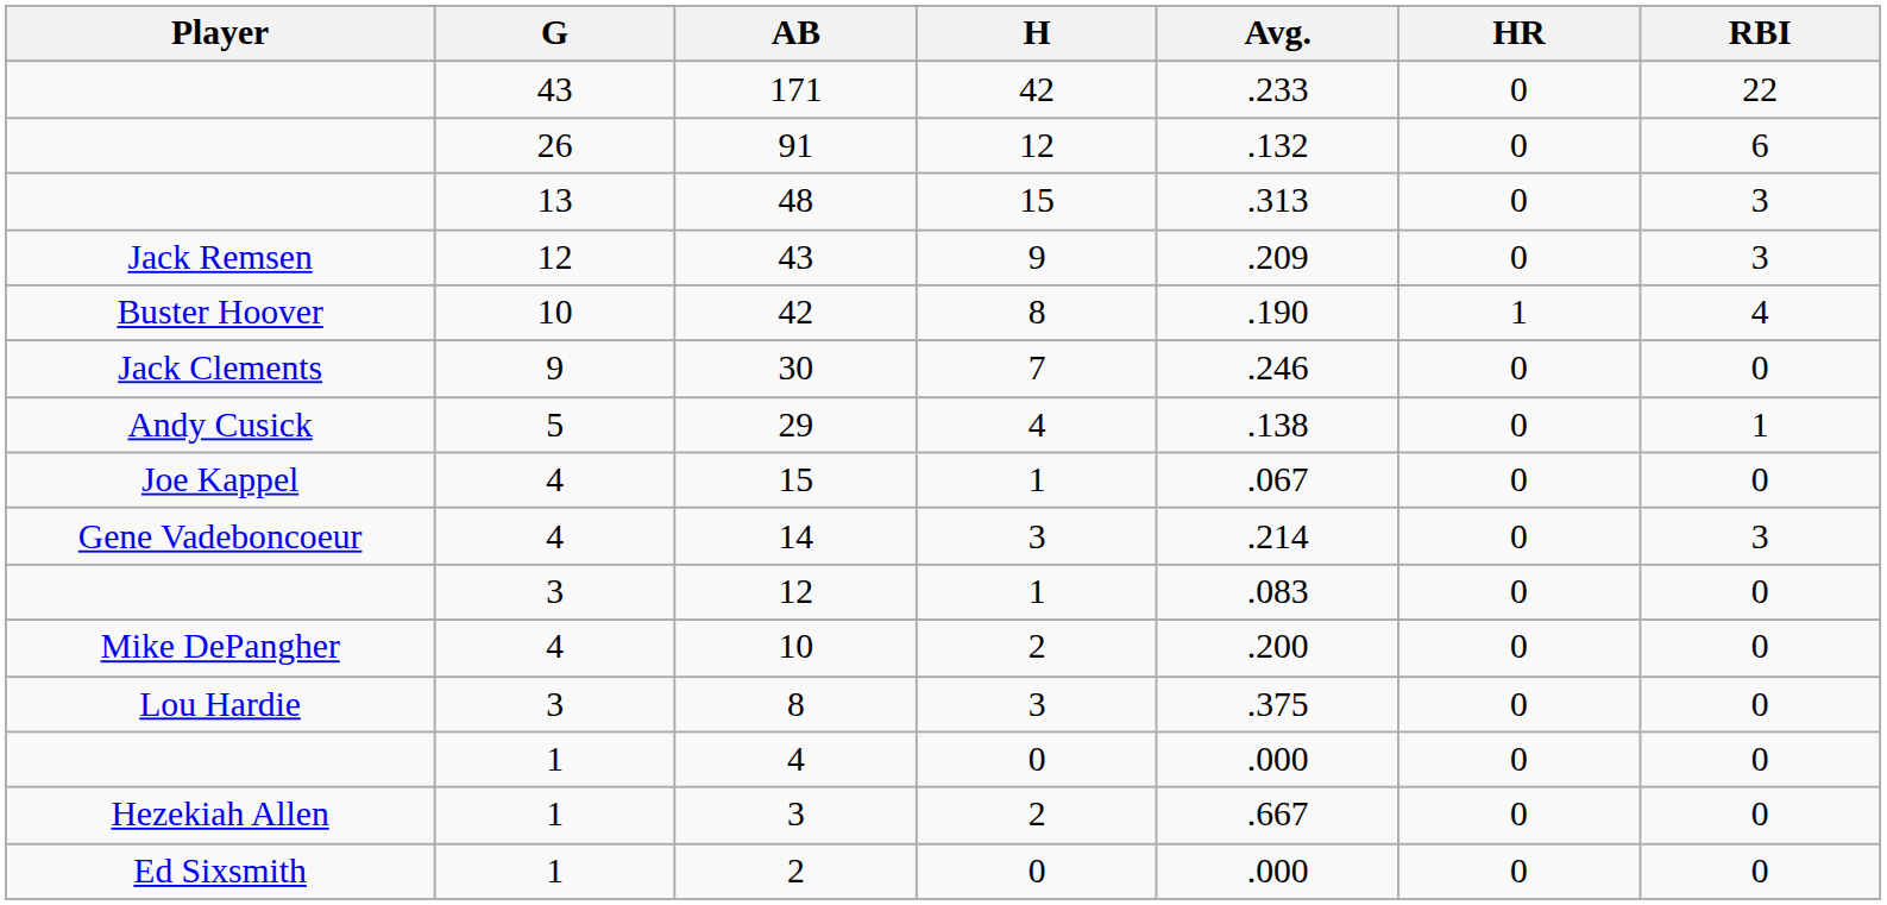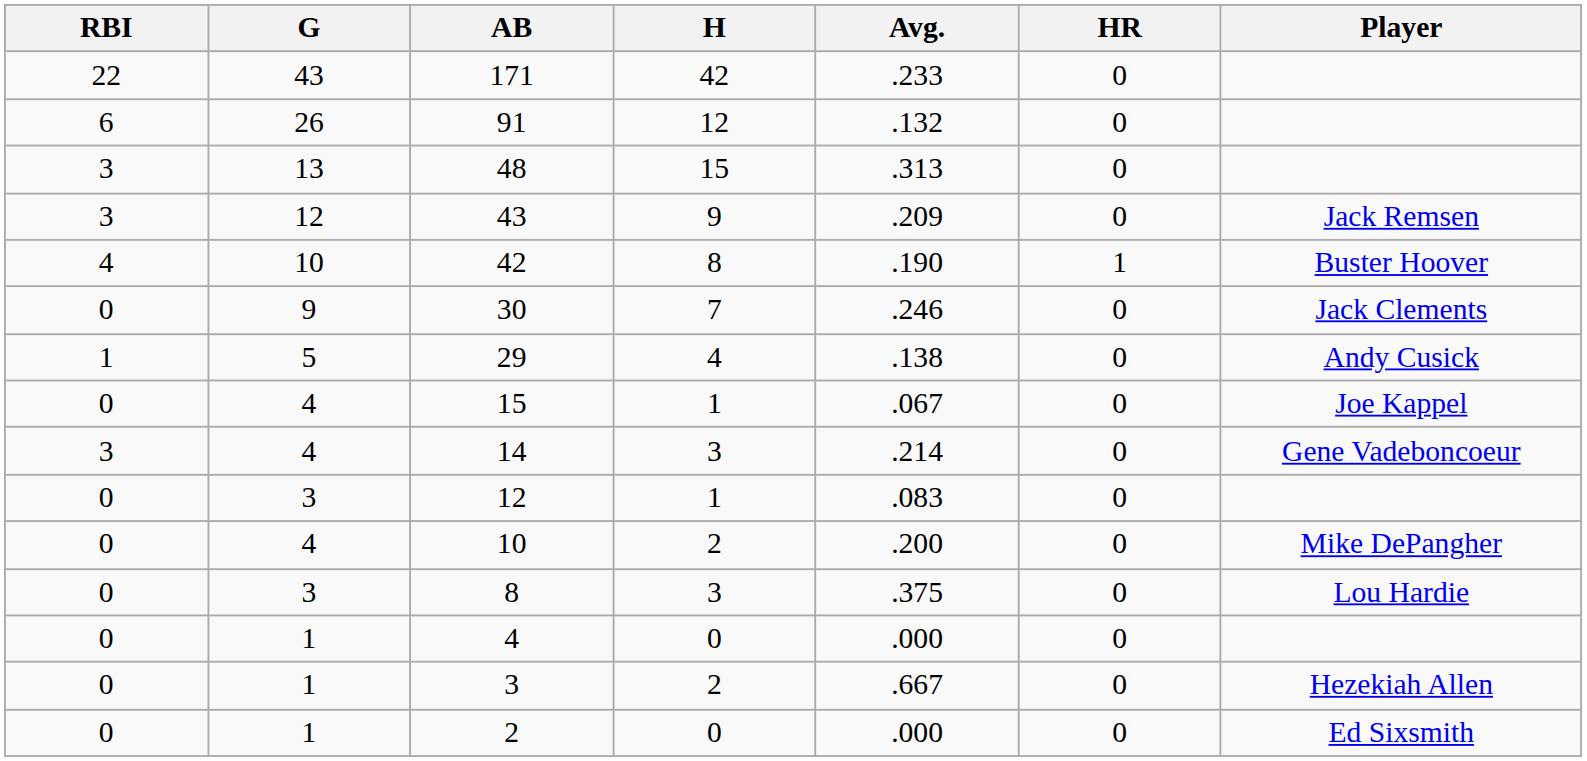columns swapped: Player <-> RBI
